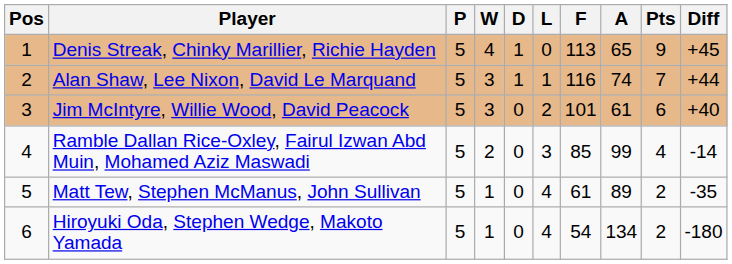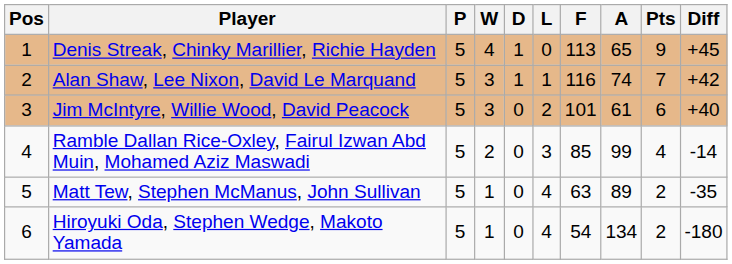Alan Shaw, Lee Nixon, David Le Marquand | Diff: +44 -> +42
Matt Tew, Stephen McManus, John Sullivan | F: 61 -> 63
